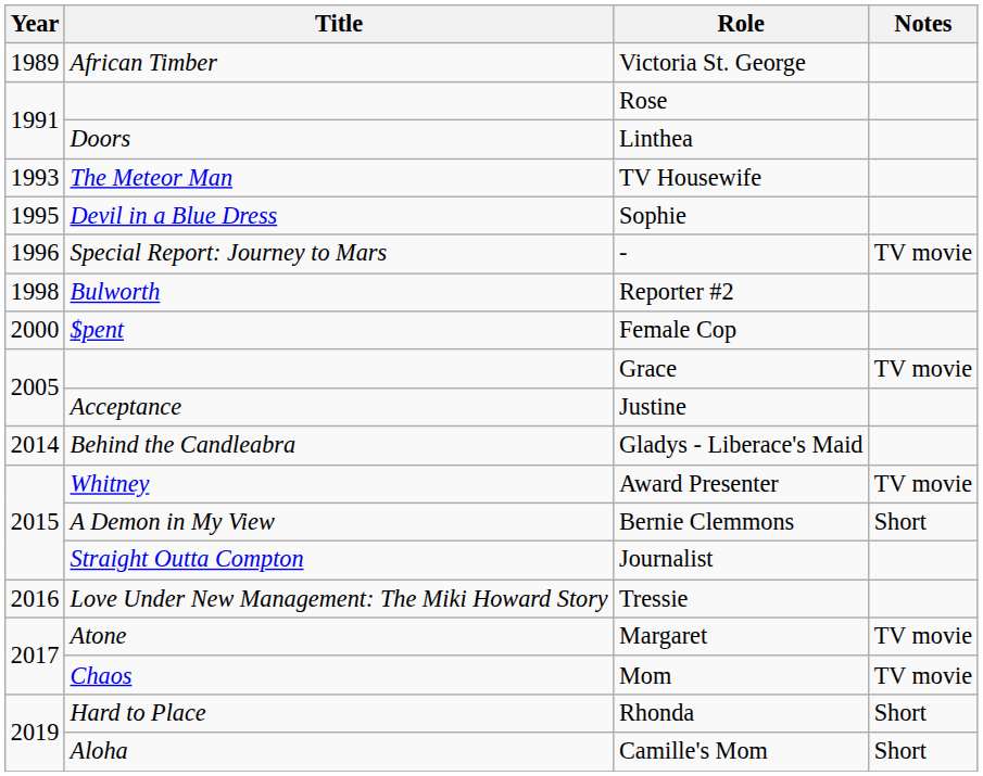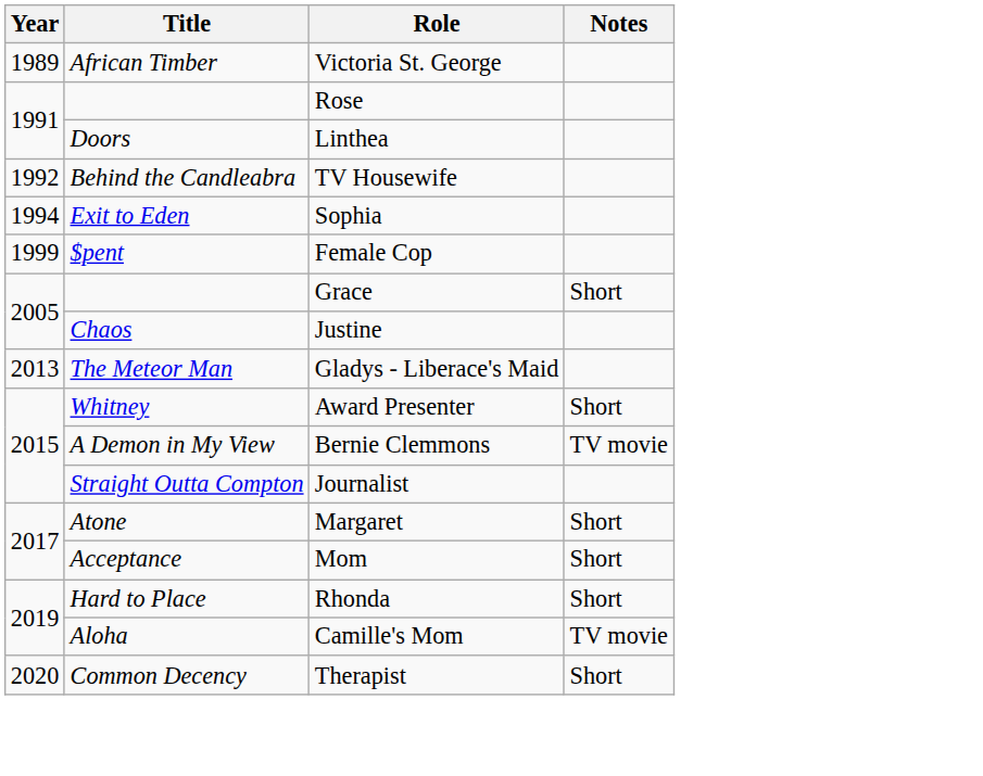TV Housewife | Year: 1993 -> 1992
TV Housewife | Title: The Meteor Man -> Behind the Candleabra
+ row: 1994 | Exit to Eden | Sophia
- row: 1995 | Devil in a Blue Dress | Sophie
- row: 1996 | Special Report: Journey to Mars | - | TV movie
- row: 1998 | Bulworth | Reporter #2
Female Cop | Year: 2000 -> 1999
Grace | Notes: TV movie -> Short
Justine | Title: Acceptance -> Chaos
Gladys - Liberace's Maid | Year: 2014 -> 2013
Gladys - Liberace's Maid | Title: Behind the Candleabra -> The Meteor Man
Award Presenter | Notes: TV movie -> Short
Bernie Clemmons | Notes: Short -> TV movie
- row: 2016 | Love Under New Management: The Miki Howard Story | Tressie
Margaret | Notes: TV movie -> Short
Mom | Title: Chaos -> Acceptance
Mom | Notes: TV movie -> Short
Camille's Mom | Notes: Short -> TV movie
+ row: 2020 | Common Decency | Therapist | Short
